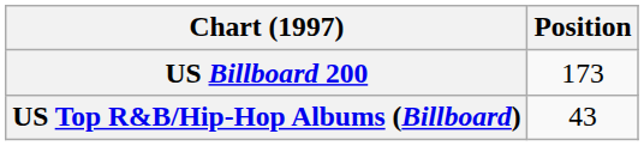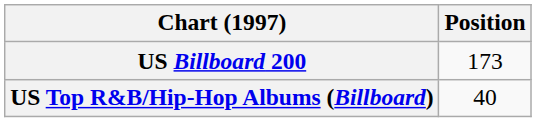US Top R&B/Hip-Hop Albums (Billboard) | Position: 43 -> 40
